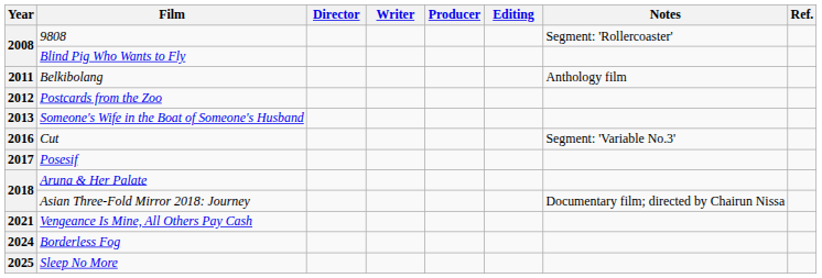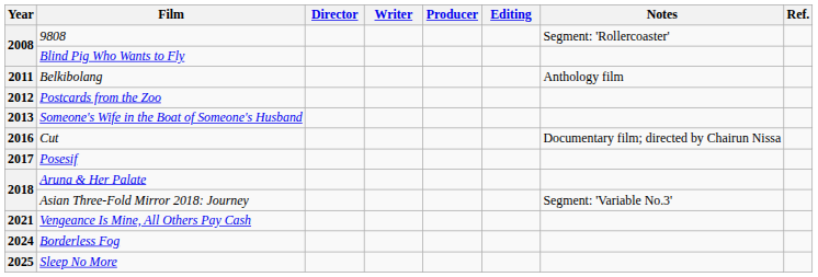Cut | Notes: Segment: 'Variable No.3' -> Documentary film; directed by Chairun Nissa
Asian Three-Fold Mirror 2018: Journey | Notes: Documentary film; directed by Chairun Nissa -> Segment: 'Variable No.3'
